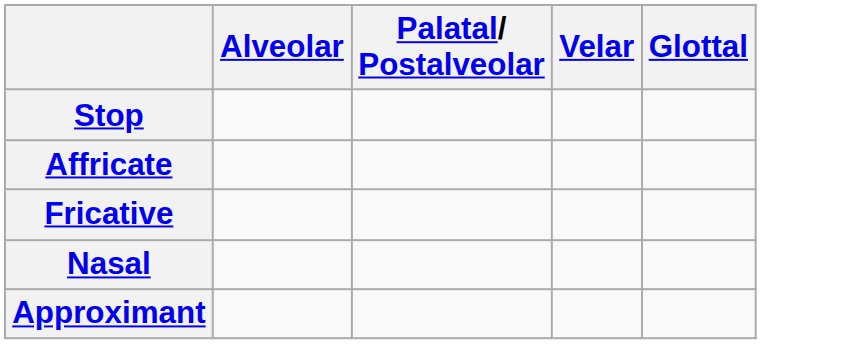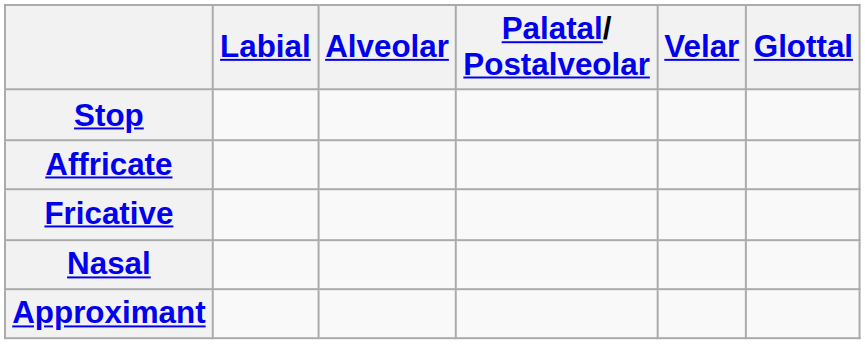+ column: Labial
